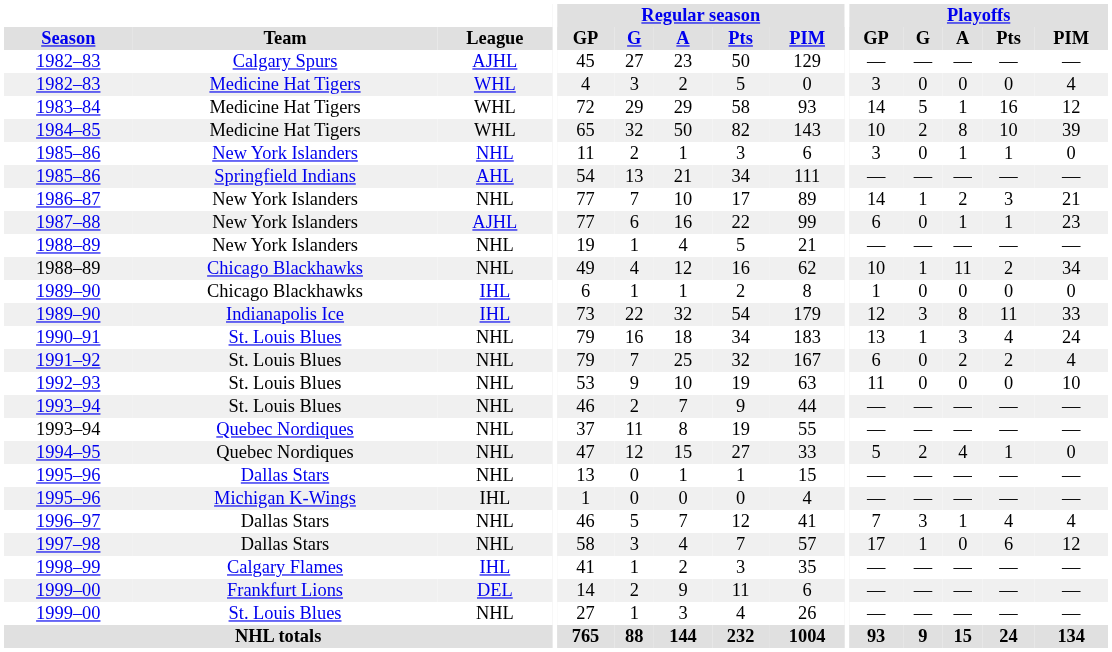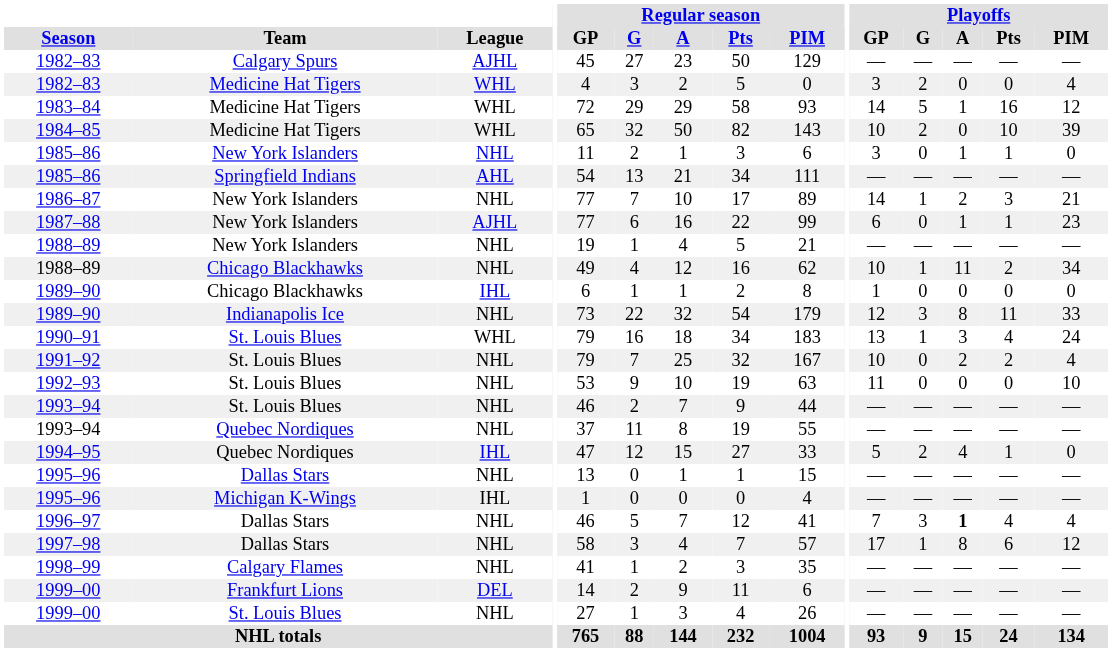1982–83 / Medicine Hat Tigers | Playoffs / G: 0 -> 2
1984–85 | Playoffs / A: 8 -> 0
1989–90 / Indianapolis Ice | League: IHL -> NHL
1990–91 | League: NHL -> WHL
1991–92 | Playoffs / GP: 6 -> 10
1994–95 | League: NHL -> IHL
1996–97 | Playoffs / A: normal -> bold
1997–98 | Playoffs / A: 0 -> 8
1998–99 | League: IHL -> NHL
